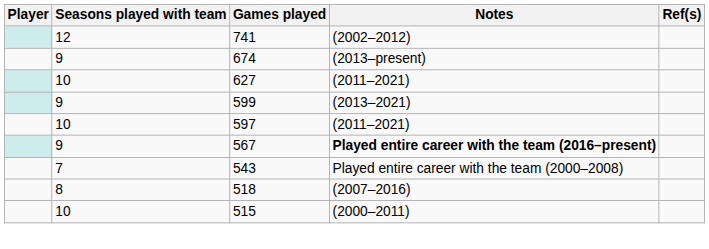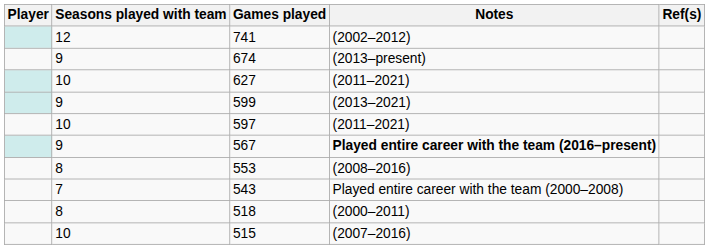+ row: 8 | 553 | (2008–2016)
518 | Notes: (2007–2016) -> (2000–2011)
515 | Notes: (2000–2011) -> (2007–2016)
